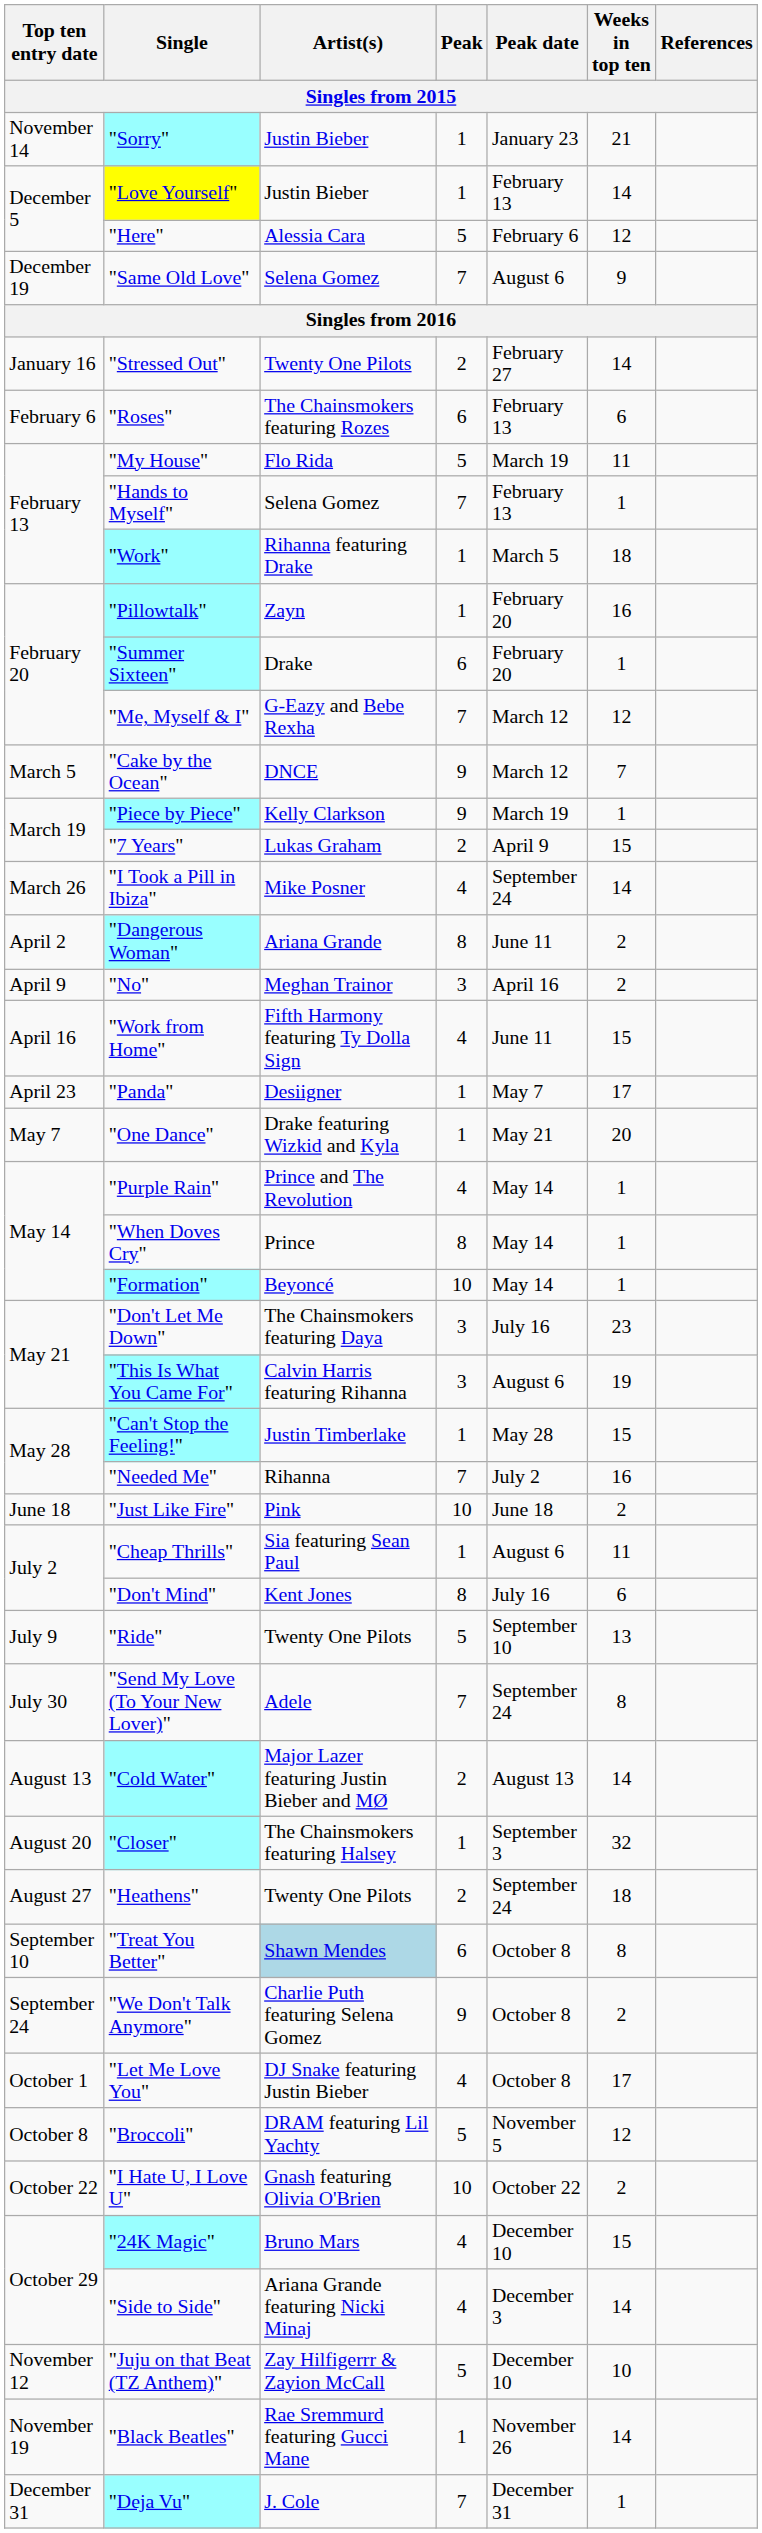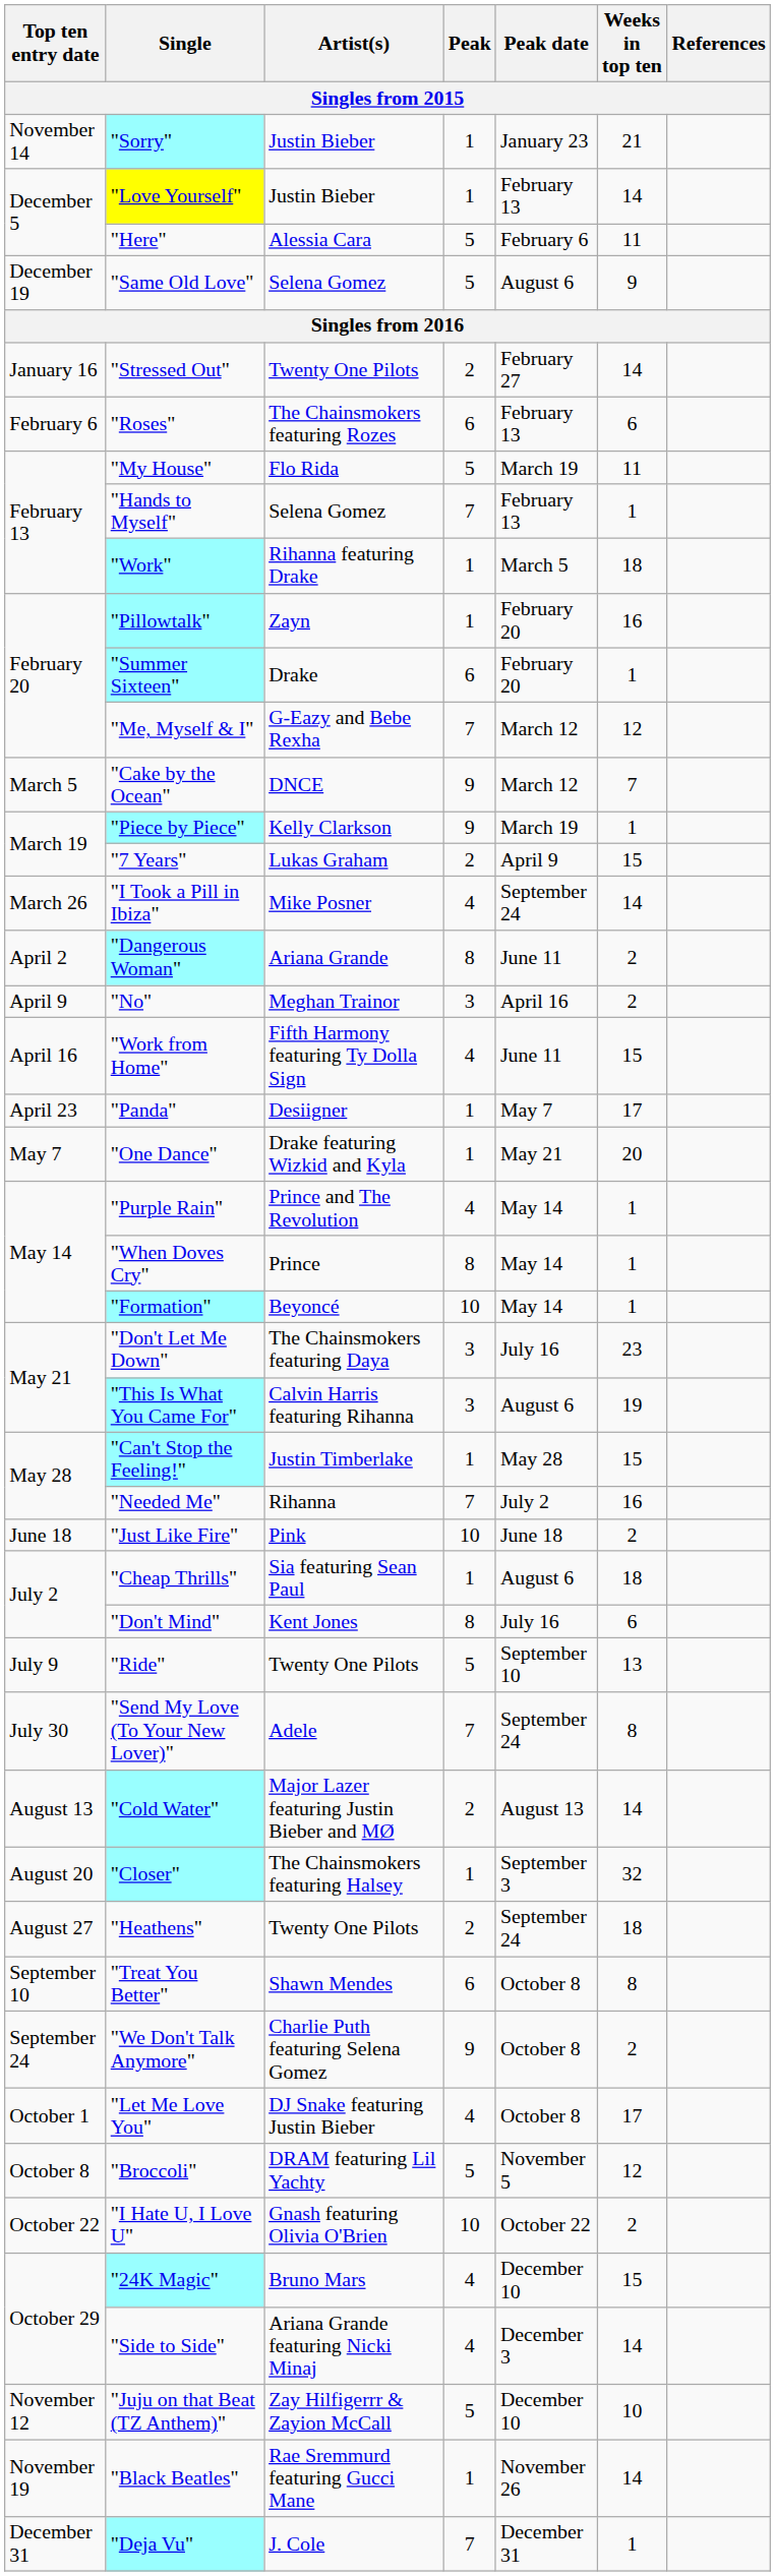"Here" | Weeks in top ten: 12 -> 11
"Same Old Love" | Peak: 7 -> 5
"Cheap Thrills" | Weeks in top ten: 11 -> 18
"Treat You Better" | Artist(s): lightblue background -> no background
